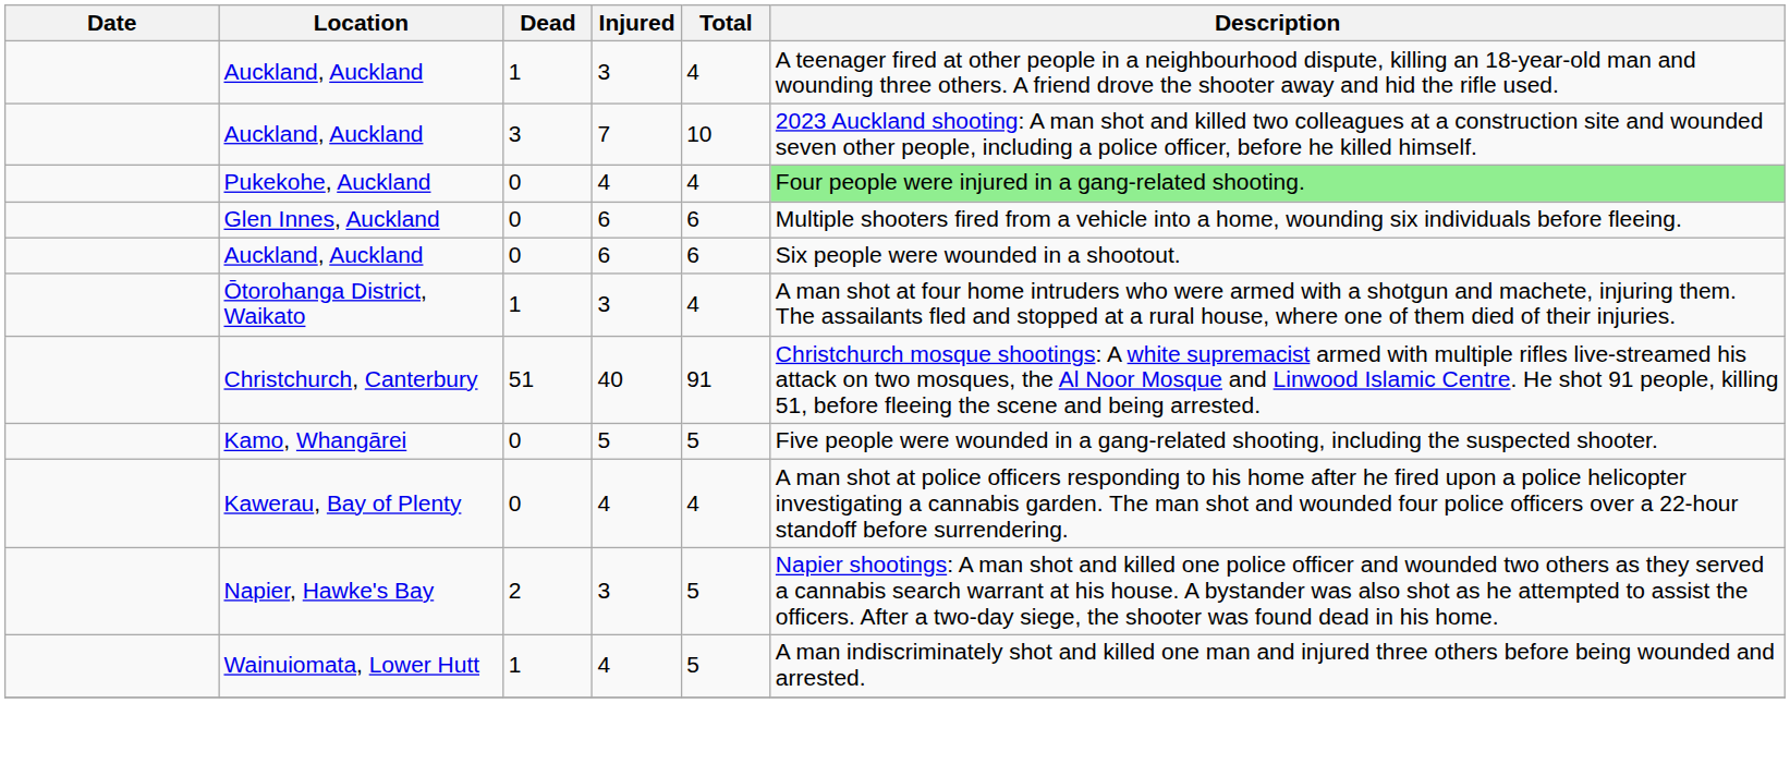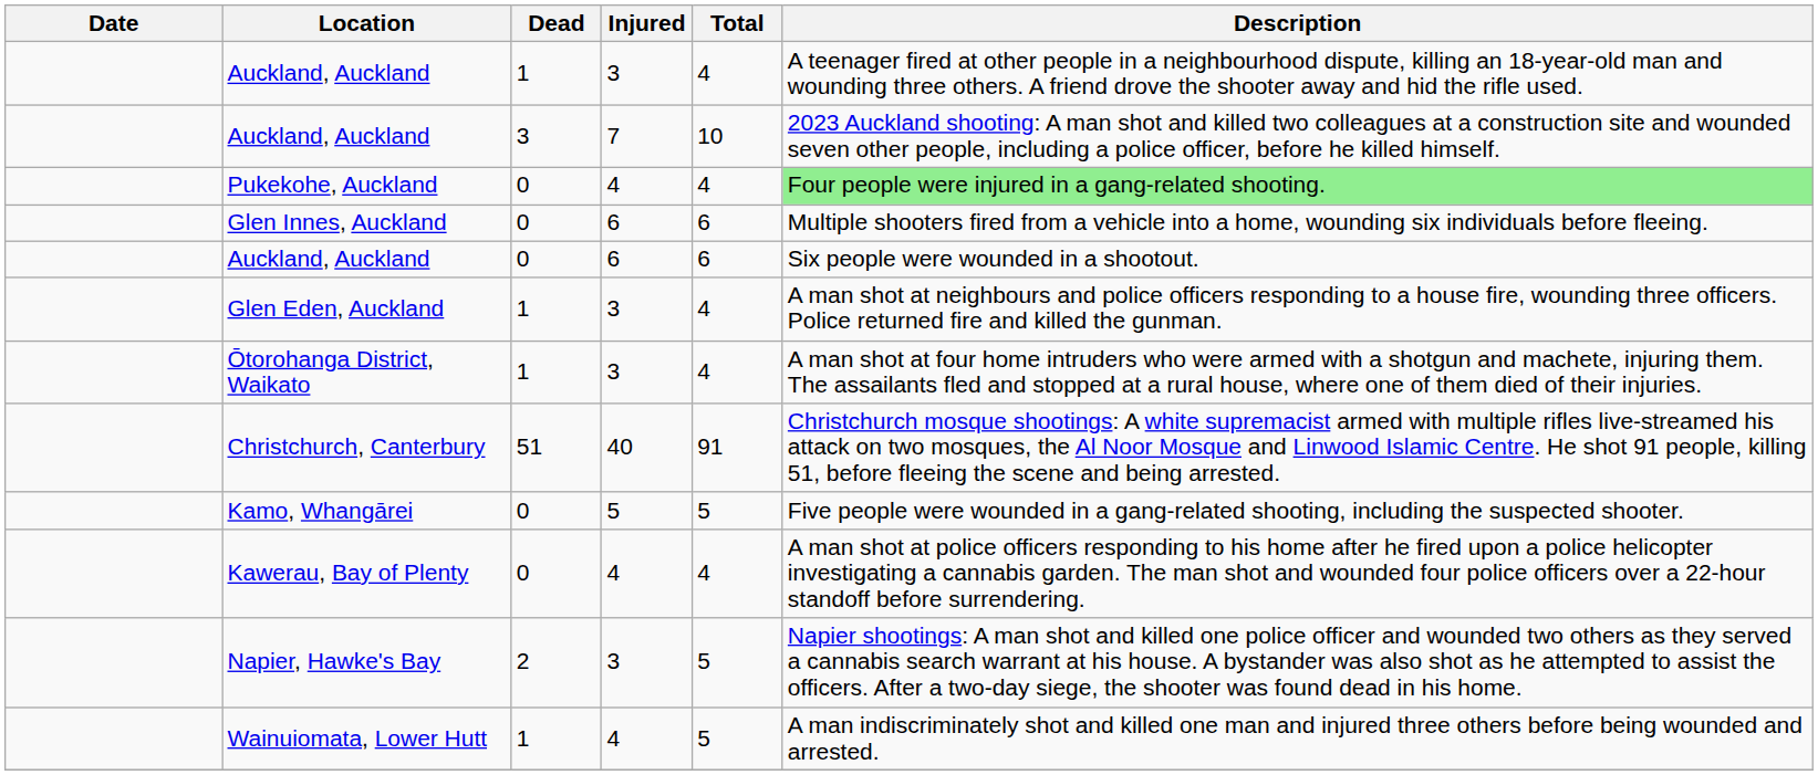+ row: Glen Eden, Auckland | 1 | 3 | 4 | A man shot at neighbours and police officers responding to a house fire, wounding three officers. Police returned fire and killed the gunman.
